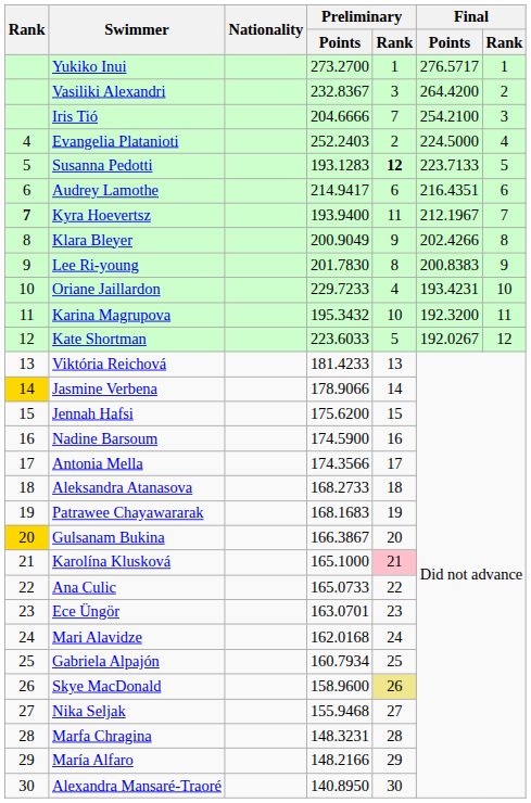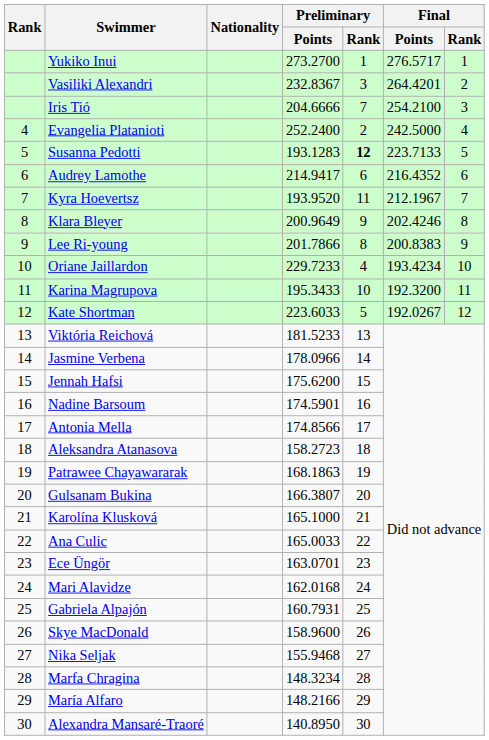Vasiliki Alexandri | Final / Points: 264.4200 -> 264.4201
Evangelia Platanioti | Preliminary / Points: 252.2403 -> 252.2400
Evangelia Platanioti | Final / Points: 224.5000 -> 242.5000
Audrey Lamothe | Final / Points: 216.4351 -> 216.4352
Kyra Hoevertsz | Rank: bold -> normal
Kyra Hoevertsz | Preliminary / Points: 193.9400 -> 193.9520
Klara Bleyer | Preliminary / Points: 200.9049 -> 200.9649
Klara Bleyer | Final / Points: 202.4266 -> 202.4246
Lee Ri-young | Preliminary / Points: 201.7830 -> 201.7866
Oriane Jaillardon | Final / Points: 193.4231 -> 193.4234
Karina Magrupova | Preliminary / Points: 195.3432 -> 195.3433
Viktória Reichová | Preliminary / Points: 181.4233 -> 181.5233
Jasmine Verbena | Rank: gold background -> no background
Jasmine Verbena | Preliminary / Points: 178.9066 -> 178.0966
Nadine Barsoum | Preliminary / Points: 174.5900 -> 174.5901
Antonia Mella | Preliminary / Points: 174.3566 -> 174.8566
Aleksandra Atanasova | Preliminary / Points: 168.2733 -> 158.2723
Patrawee Chayawararak | Preliminary / Points: 168.1683 -> 168.1863
Gulsanam Bukina | Rank: gold background -> no background
Gulsanam Bukina | Preliminary / Points: 166.3867 -> 166.3807
Karolína Klusková | Preliminary / Rank: pink background -> no background
Ana Culic | Preliminary / Points: 165.0733 -> 165.0033
Gabriela Alpajón | Preliminary / Points: 160.7934 -> 160.7931
Skye MacDonald | Preliminary / Rank: khaki background -> no background
Marfa Chragina | Preliminary / Points: 148.3231 -> 148.3234
